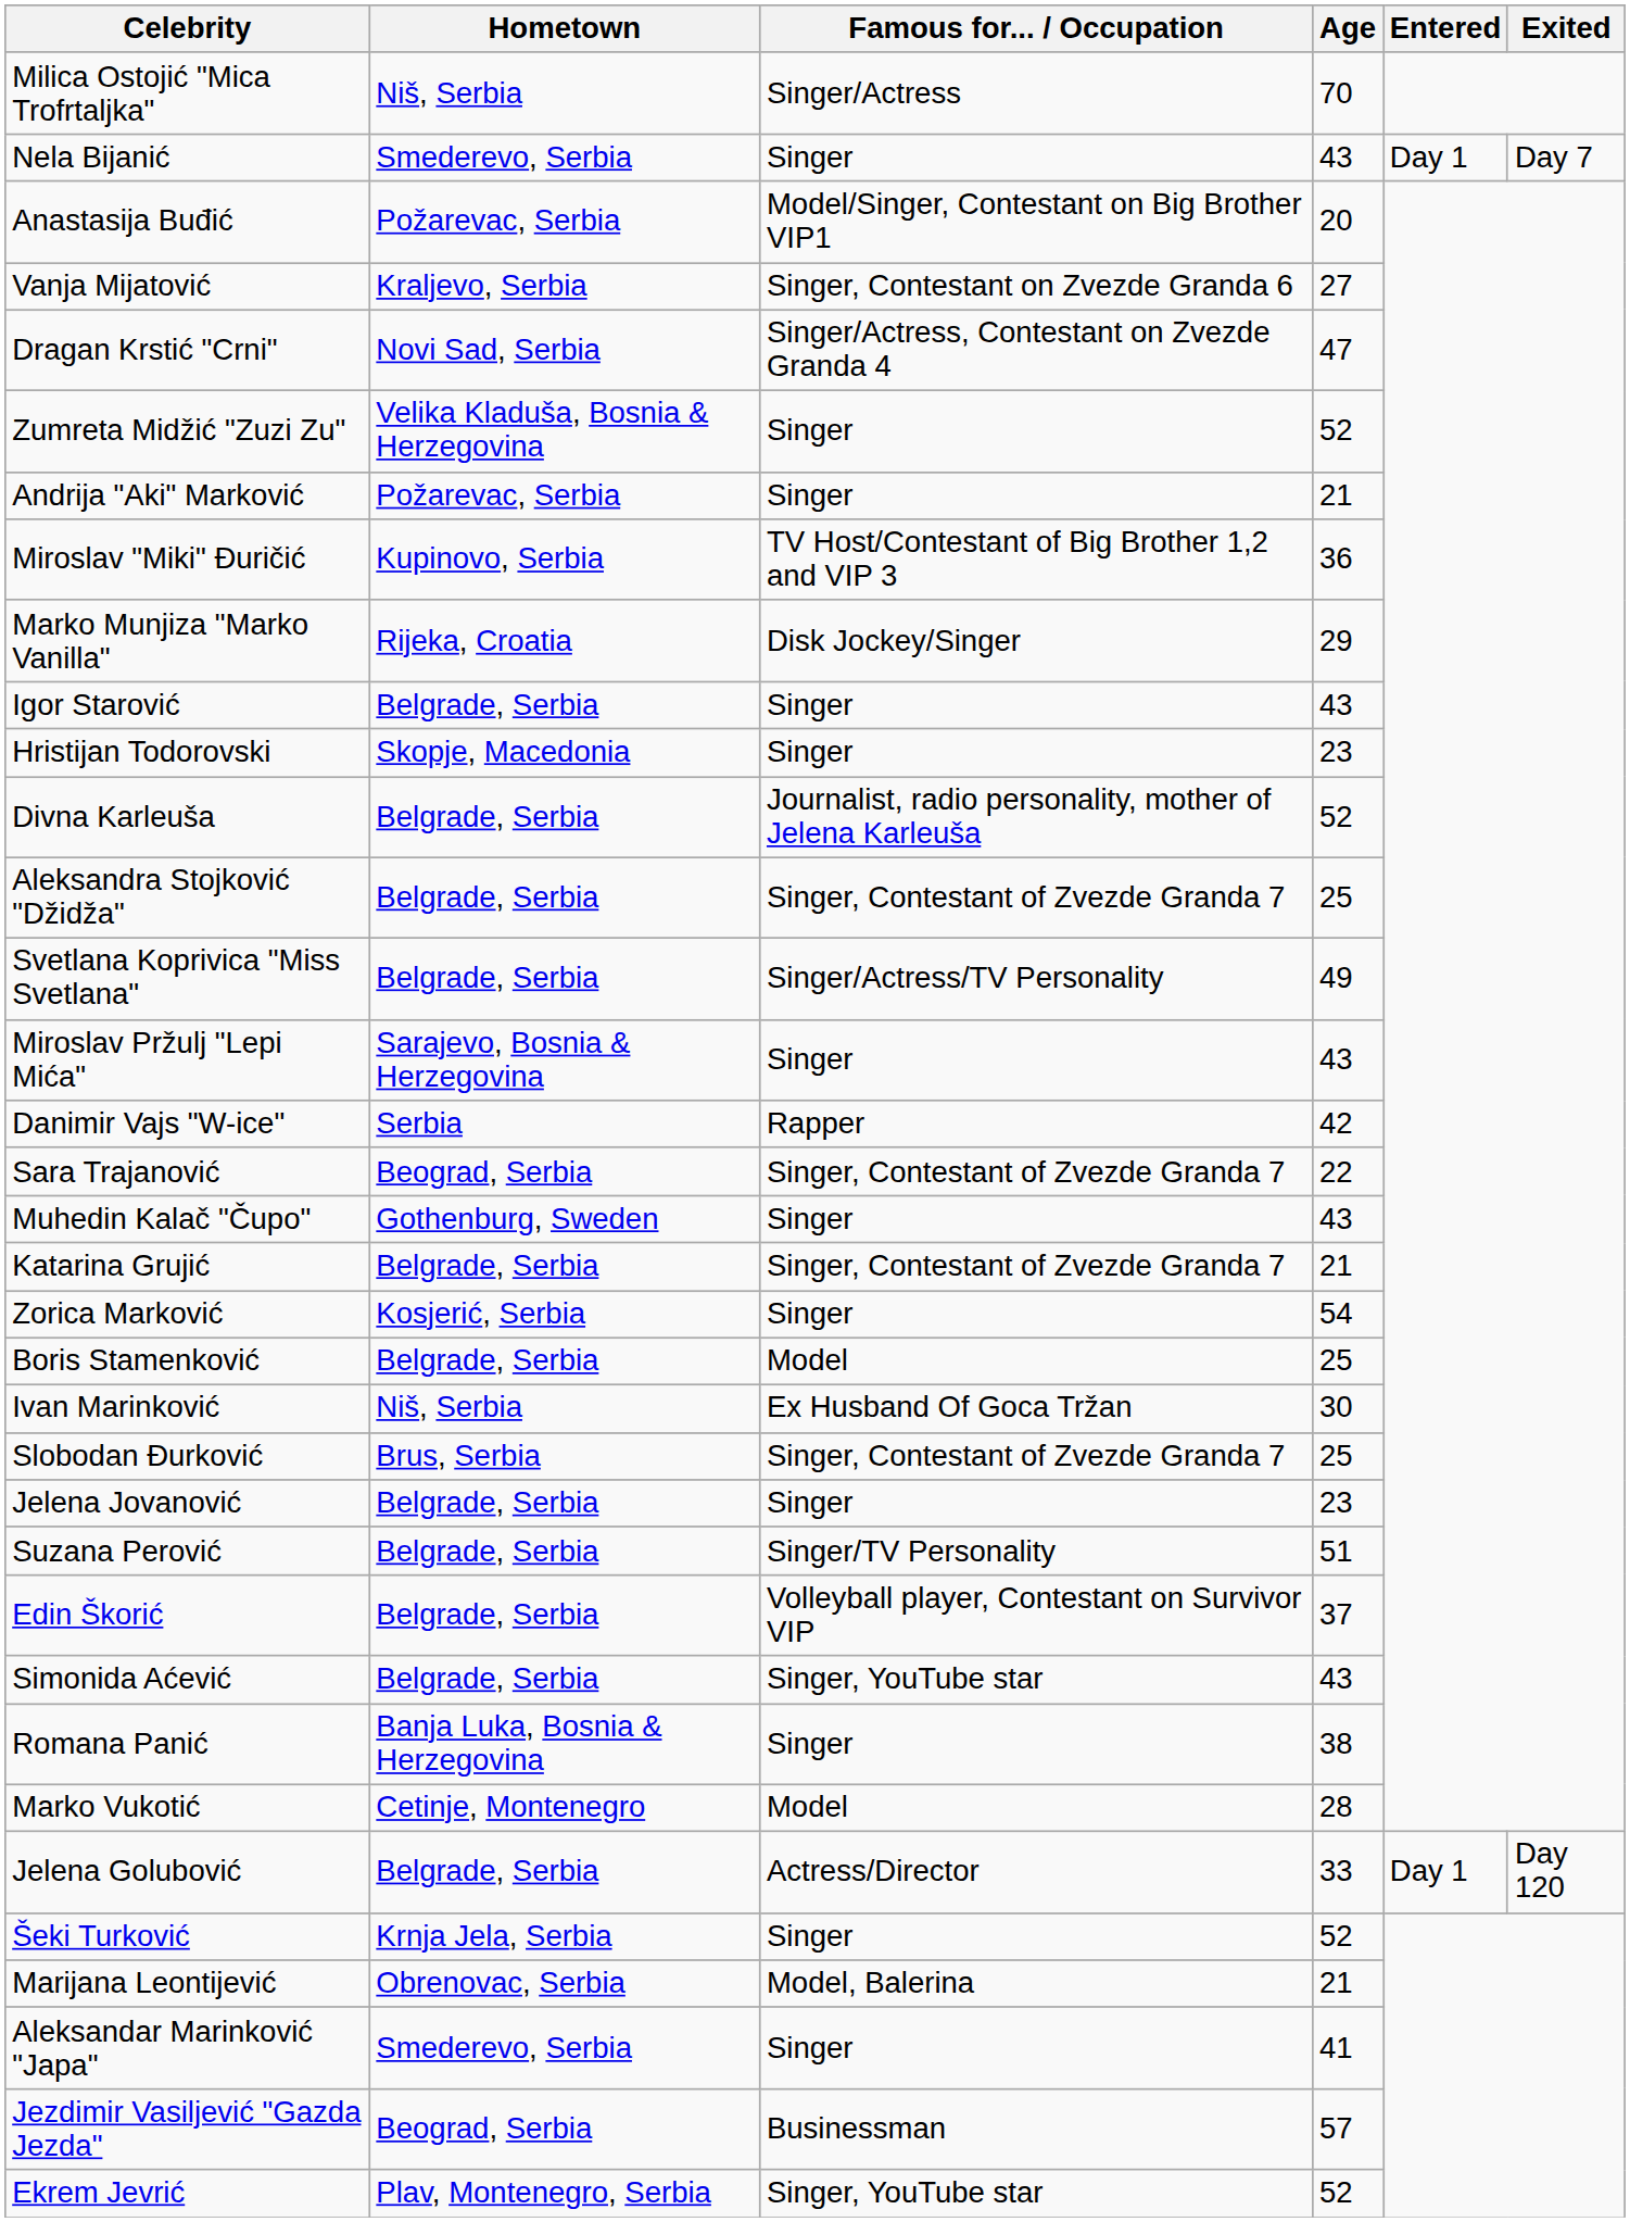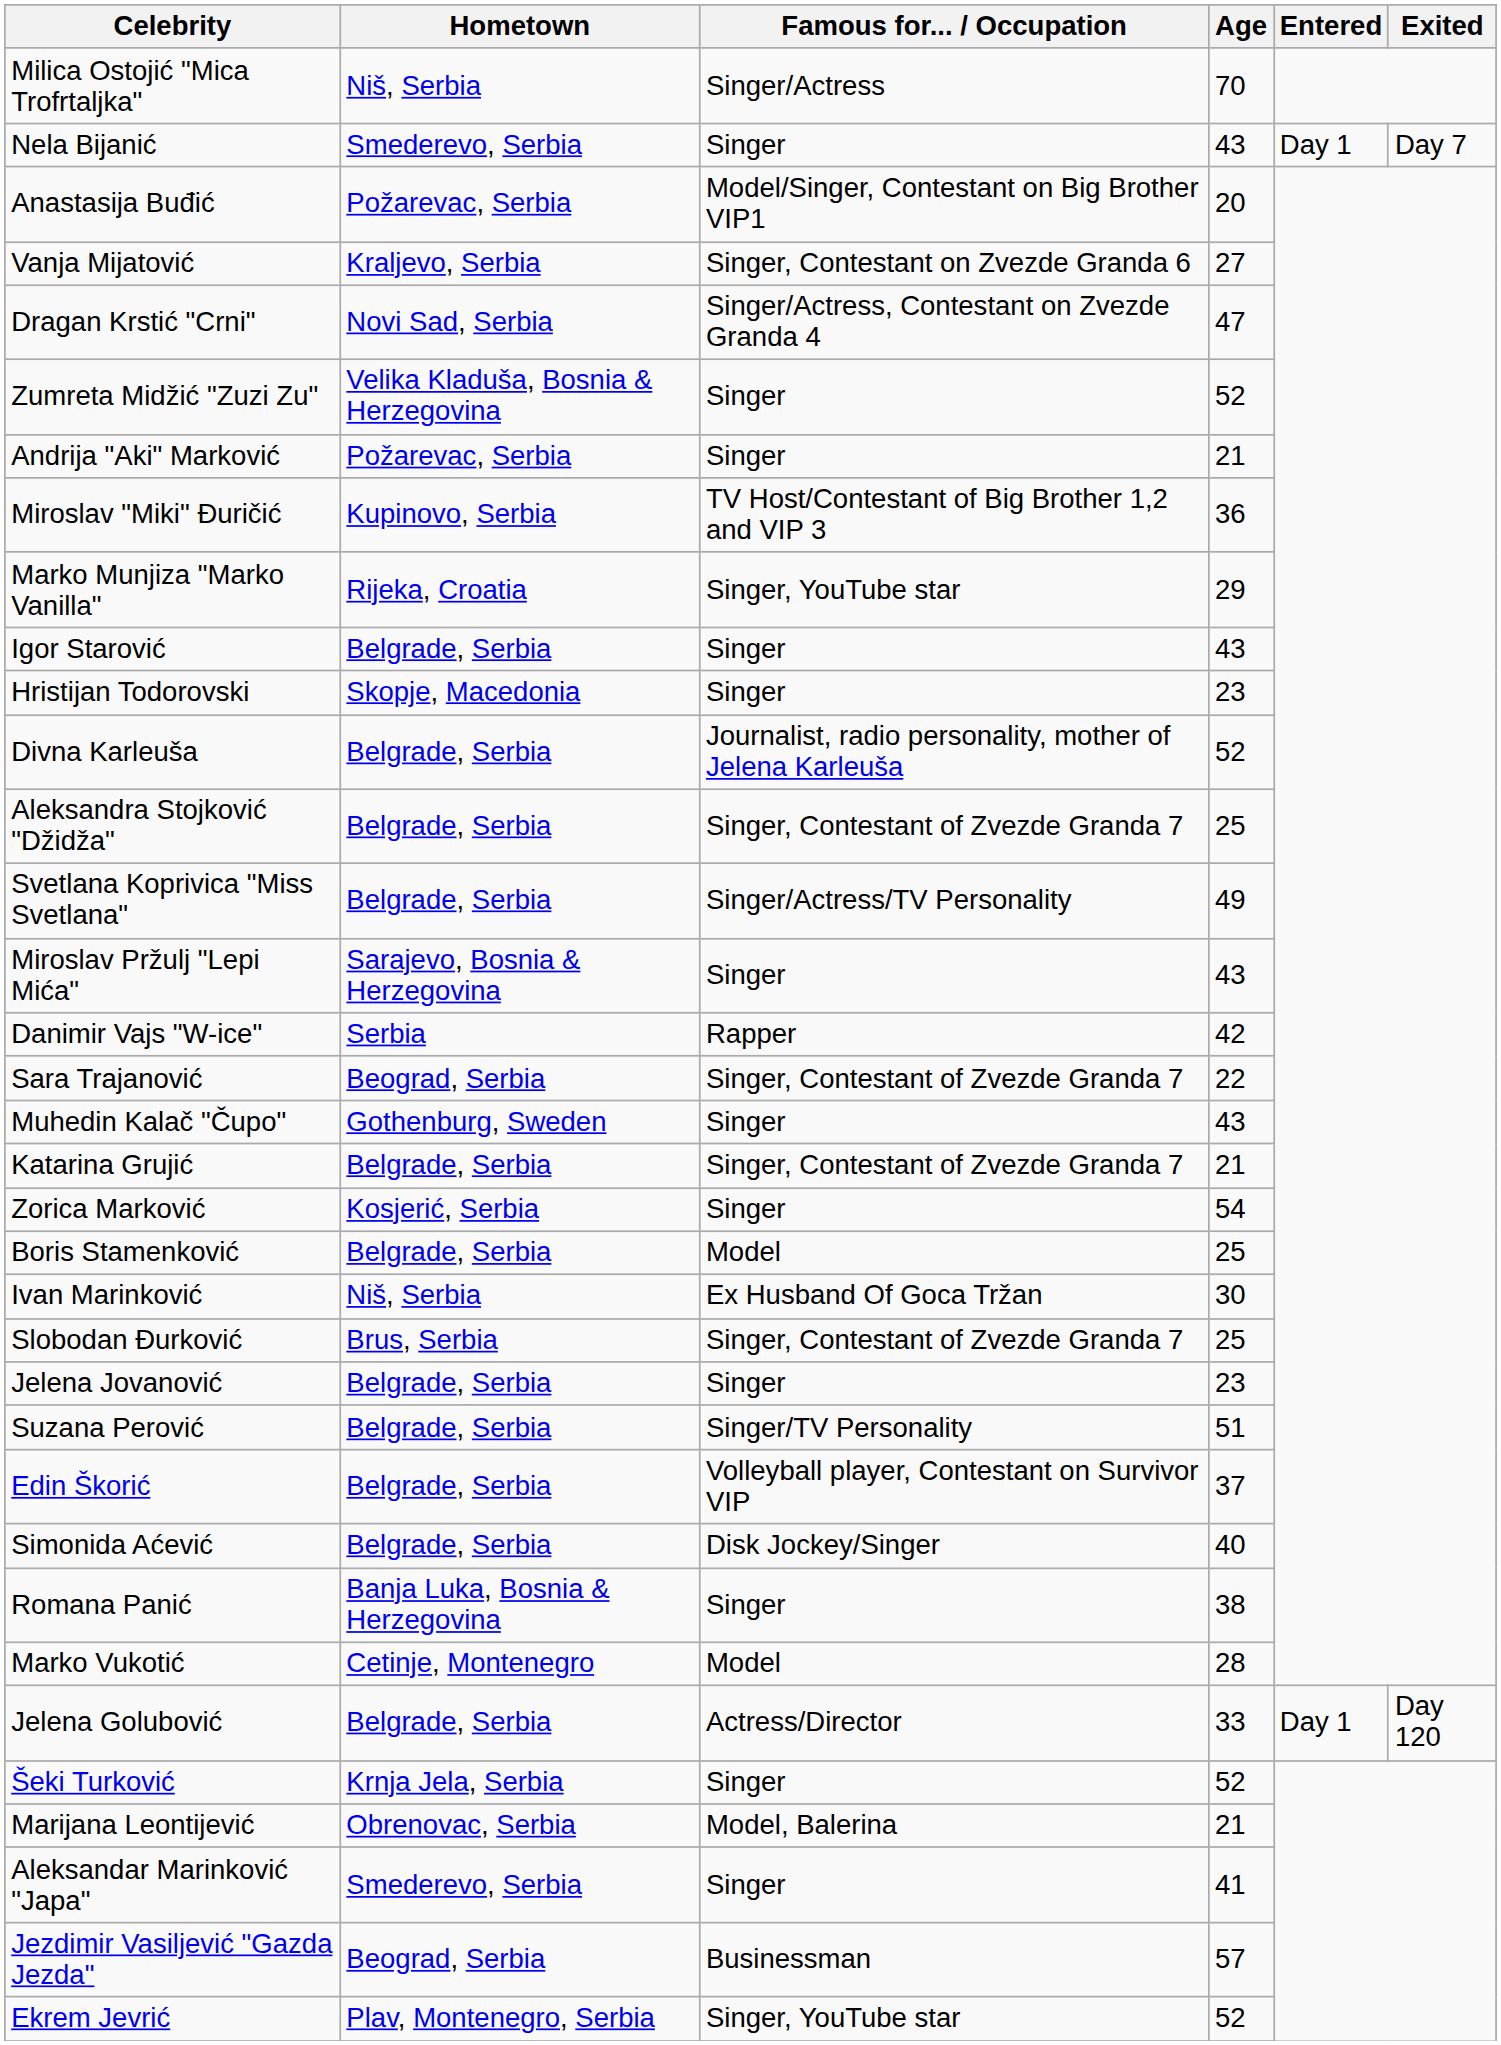Marko Munjiza "Marko Vanilla" | Famous for... / Occupation: Disk Jockey/Singer -> Singer, YouTube star
Simonida Aćević | Famous for... / Occupation: Singer, YouTube star -> Disk Jockey/Singer
Simonida Aćević | Age: 43 -> 40
